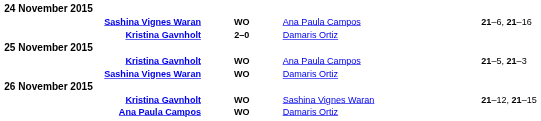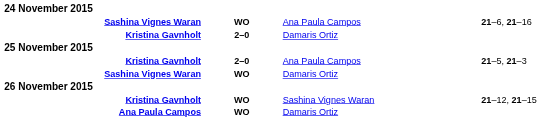Kristina Gavnholt / Ana Paula Campos | column 2: WO -> 2–0
